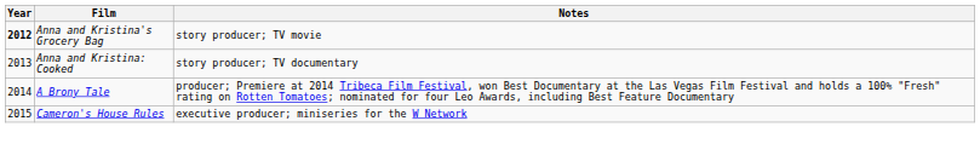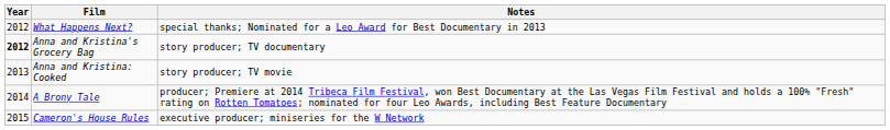+ row: 2012 | What Happens Next? | special thanks; Nominated for a Leo Award for Best Documentary in 2013
Anna and Kristina's Grocery Bag | Notes: story producer; TV movie -> story producer; TV documentary
Anna and Kristina: Cooked | Notes: story producer; TV documentary -> story producer; TV movie
